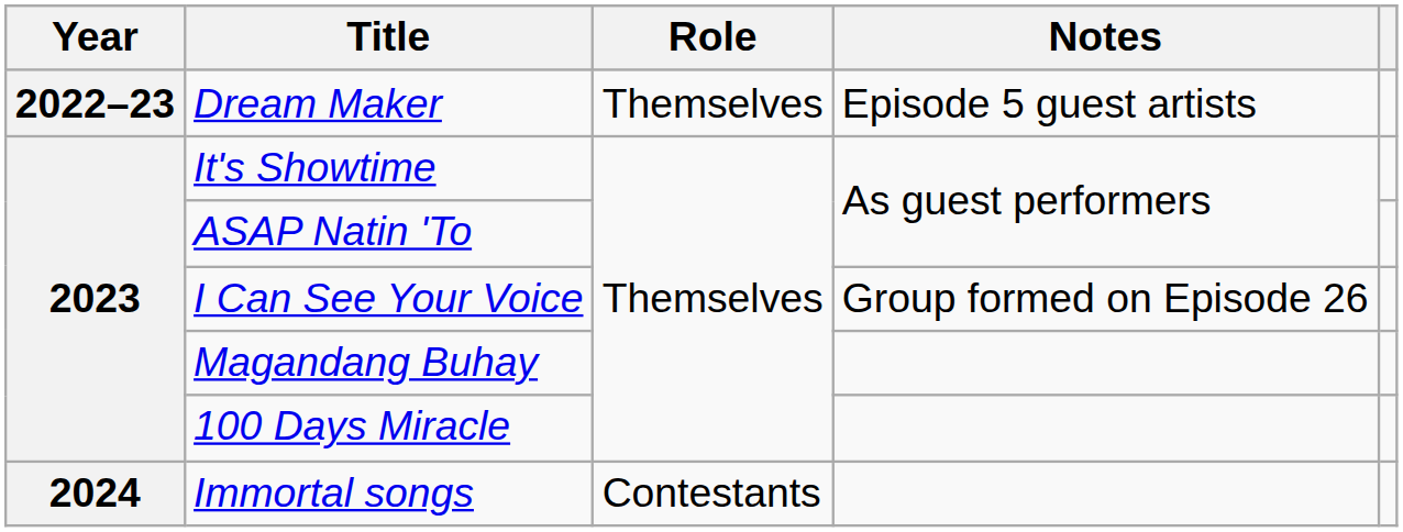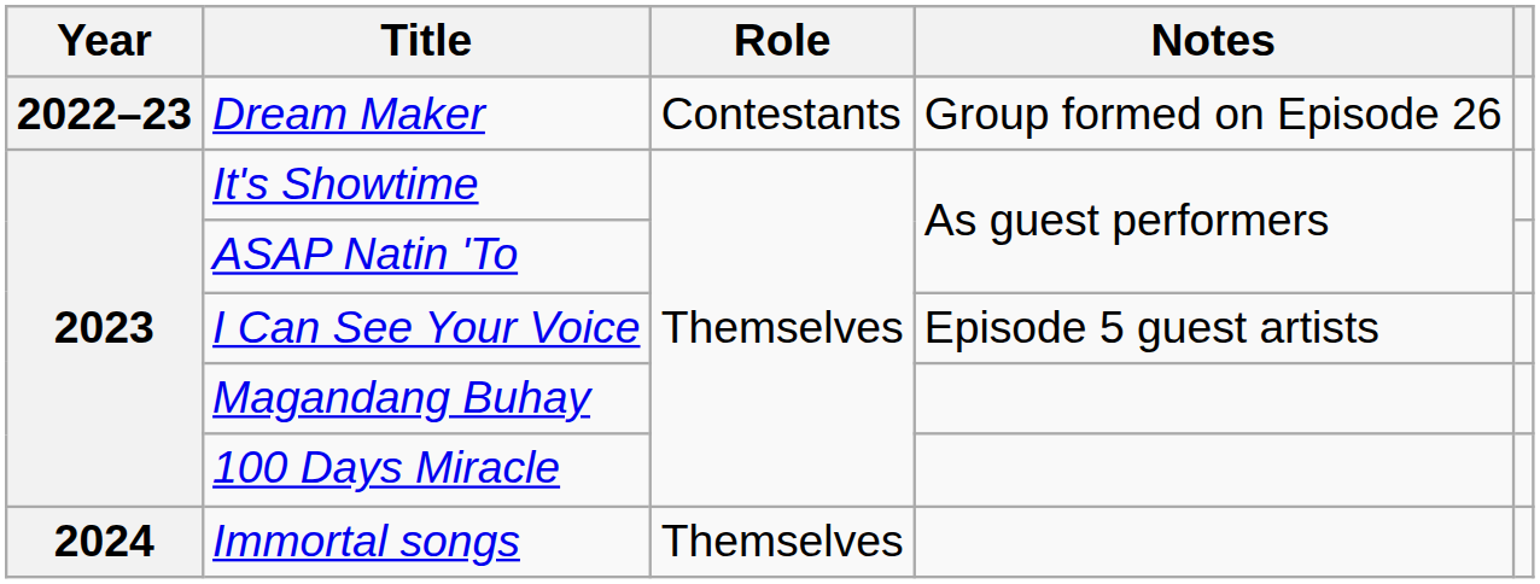Dream Maker | Role: Themselves -> Contestants
Dream Maker | Notes: Episode 5 guest artists -> Group formed on Episode 26
I Can See Your Voice | Notes: Group formed on Episode 26 -> Episode 5 guest artists
Immortal songs | Role: Contestants -> Themselves
